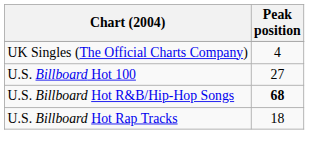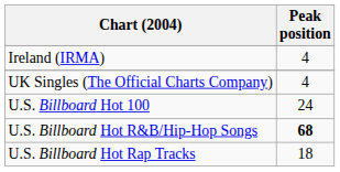+ row: Ireland (IRMA) | 4
U.S. Billboard Hot 100 | Peak position: 27 -> 24
